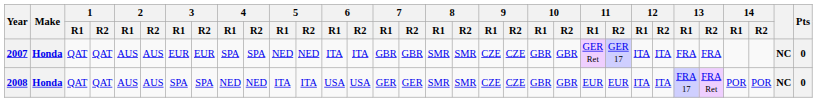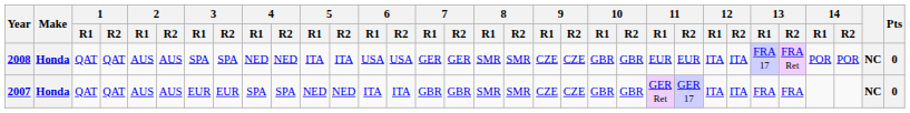rows swapped: 2007 <-> 2008
